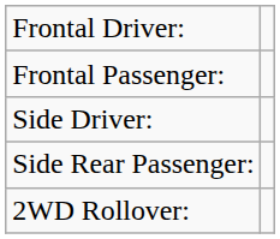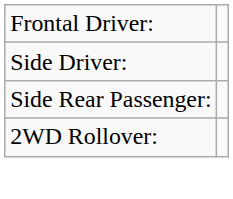- row: Frontal Passenger:
